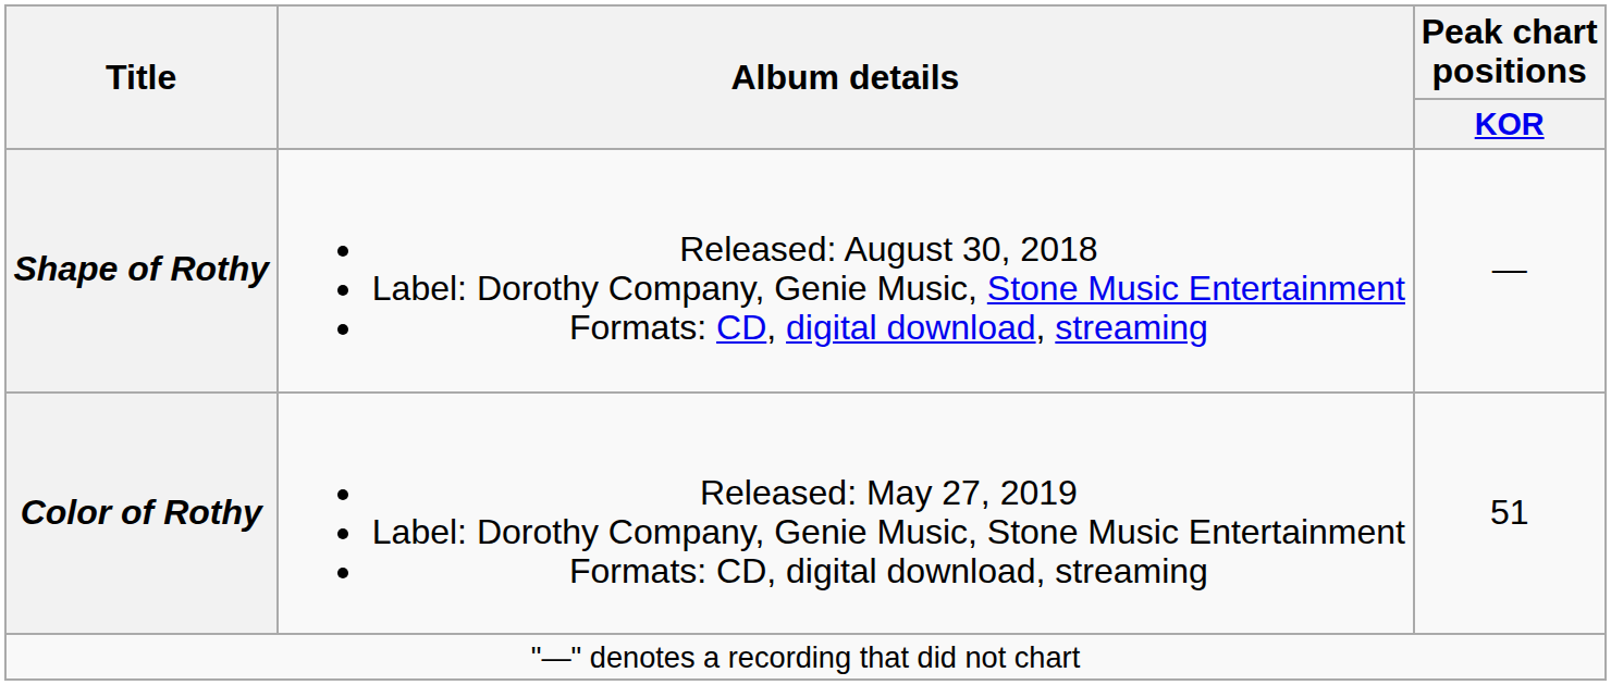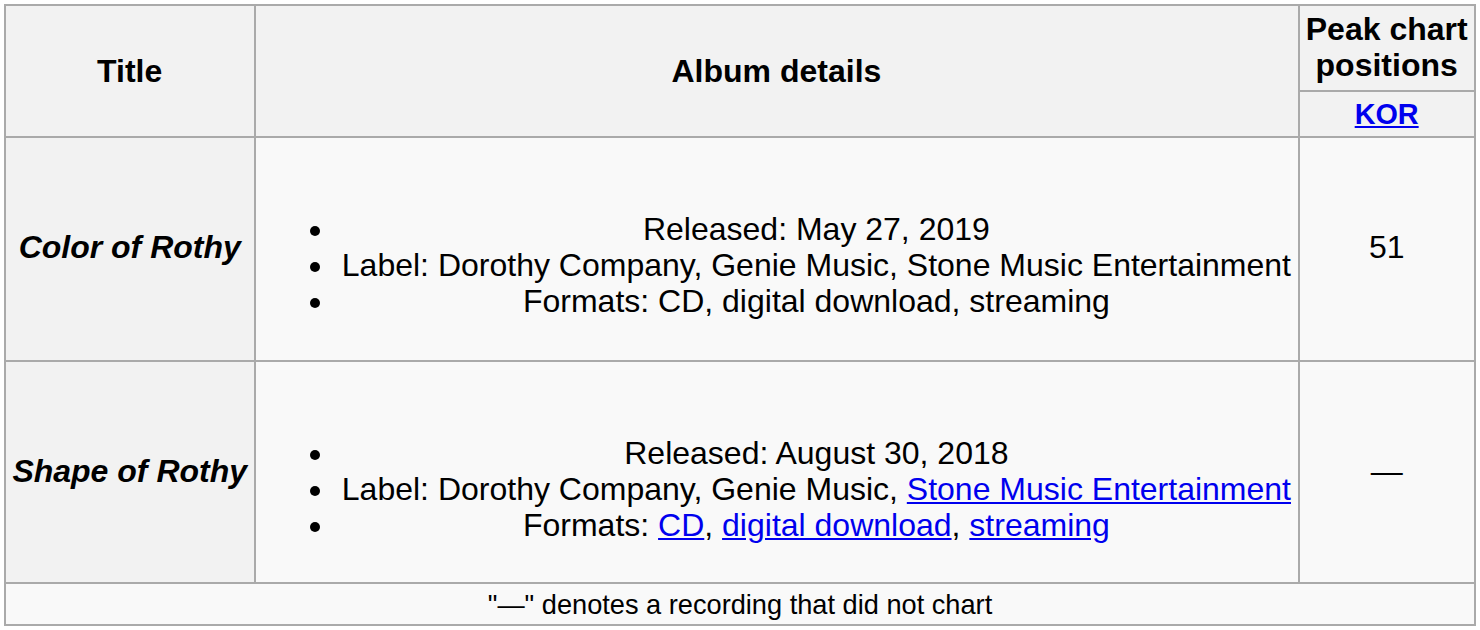rows swapped: Shape of Rothy <-> Color of Rothy
